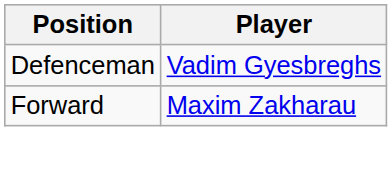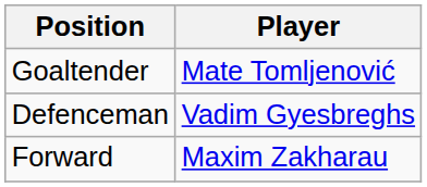+ row: Goaltender | Mate Tomljenović
